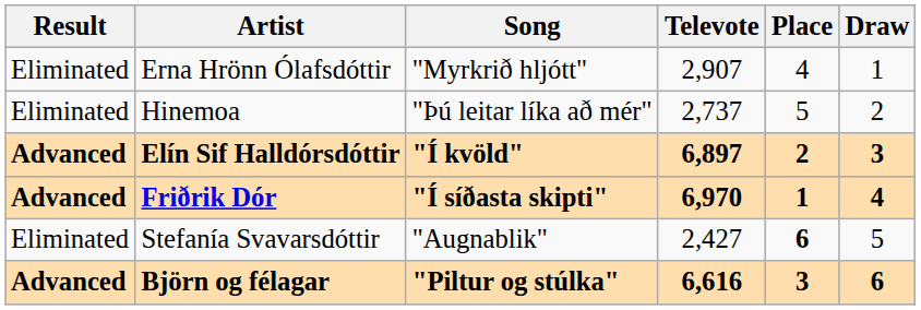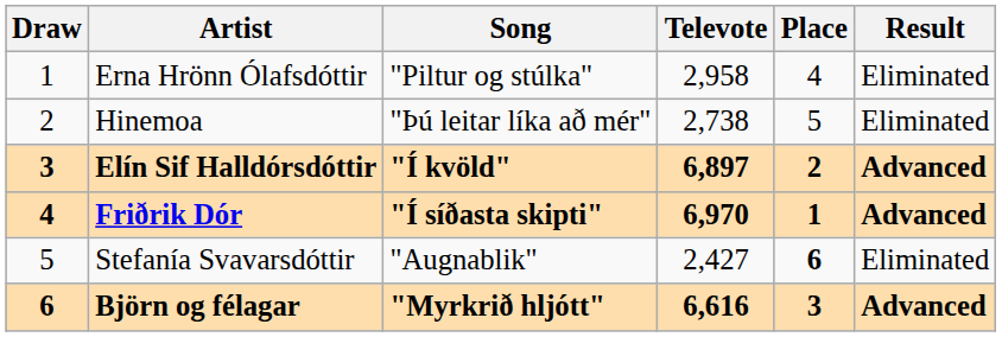columns swapped: Draw <-> Result
Erna Hrönn Ólafsdóttir | Song: "Myrkrið hljótt" -> "Piltur og stúlka"
Erna Hrönn Ólafsdóttir | Televote: 2,907 -> 2,958
Hinemoa | Televote: 2,737 -> 2,738
Björn og félagar | Song: "Piltur og stúlka" -> "Myrkrið hljótt"
